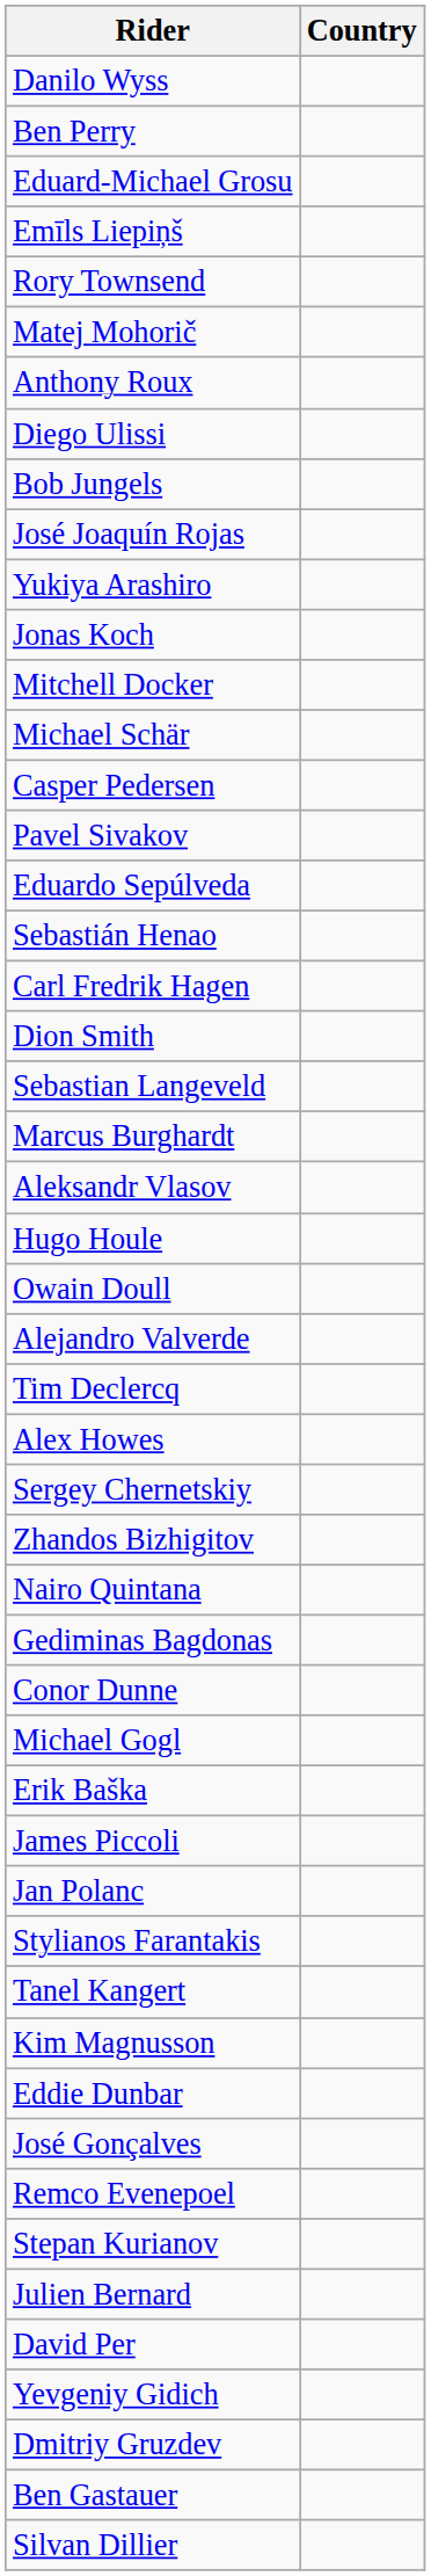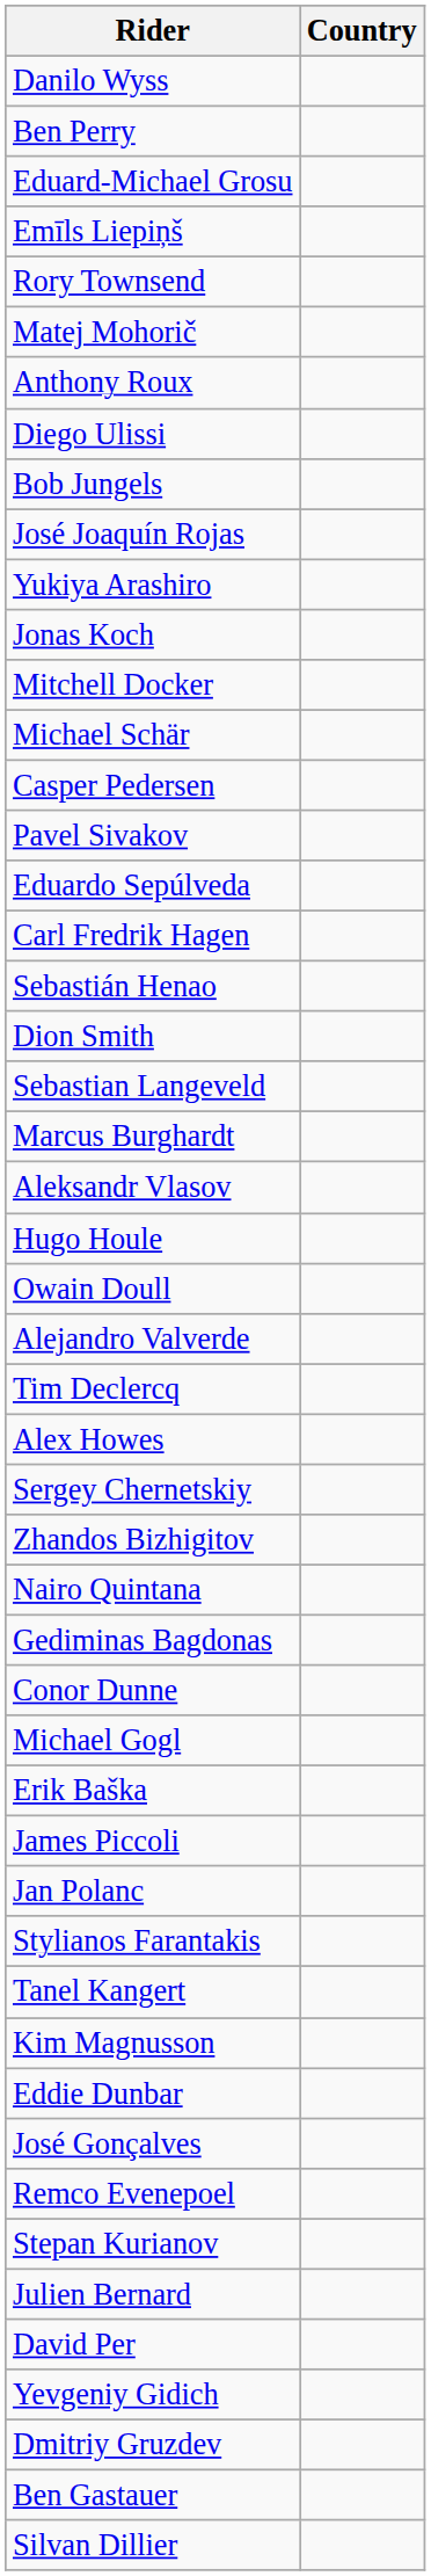rows swapped: Sebastián Henao <-> Carl Fredrik Hagen
